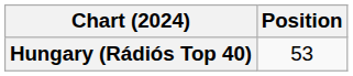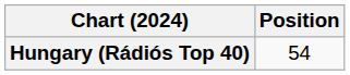Hungary (Rádiós Top 40) | Position: 53 -> 54
